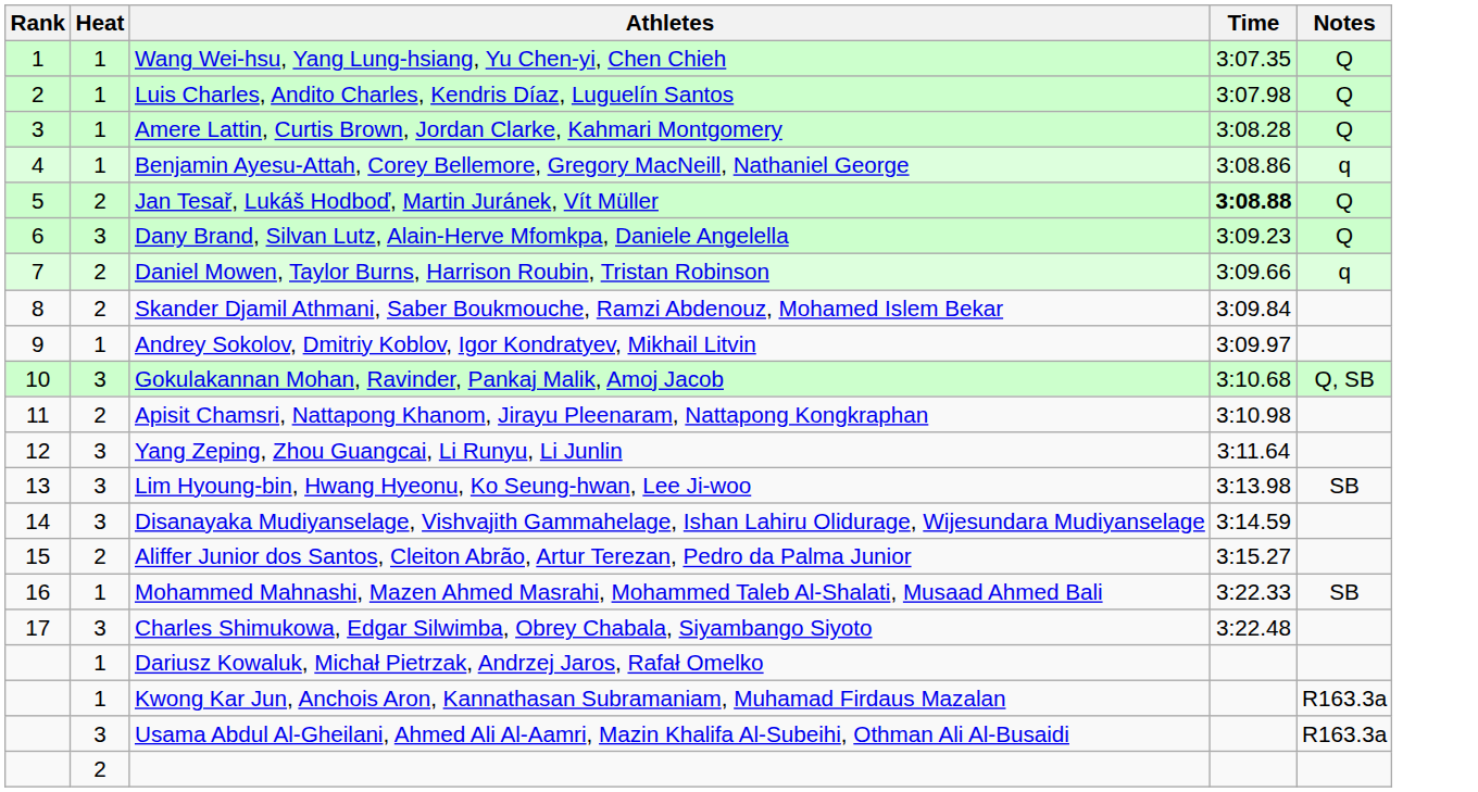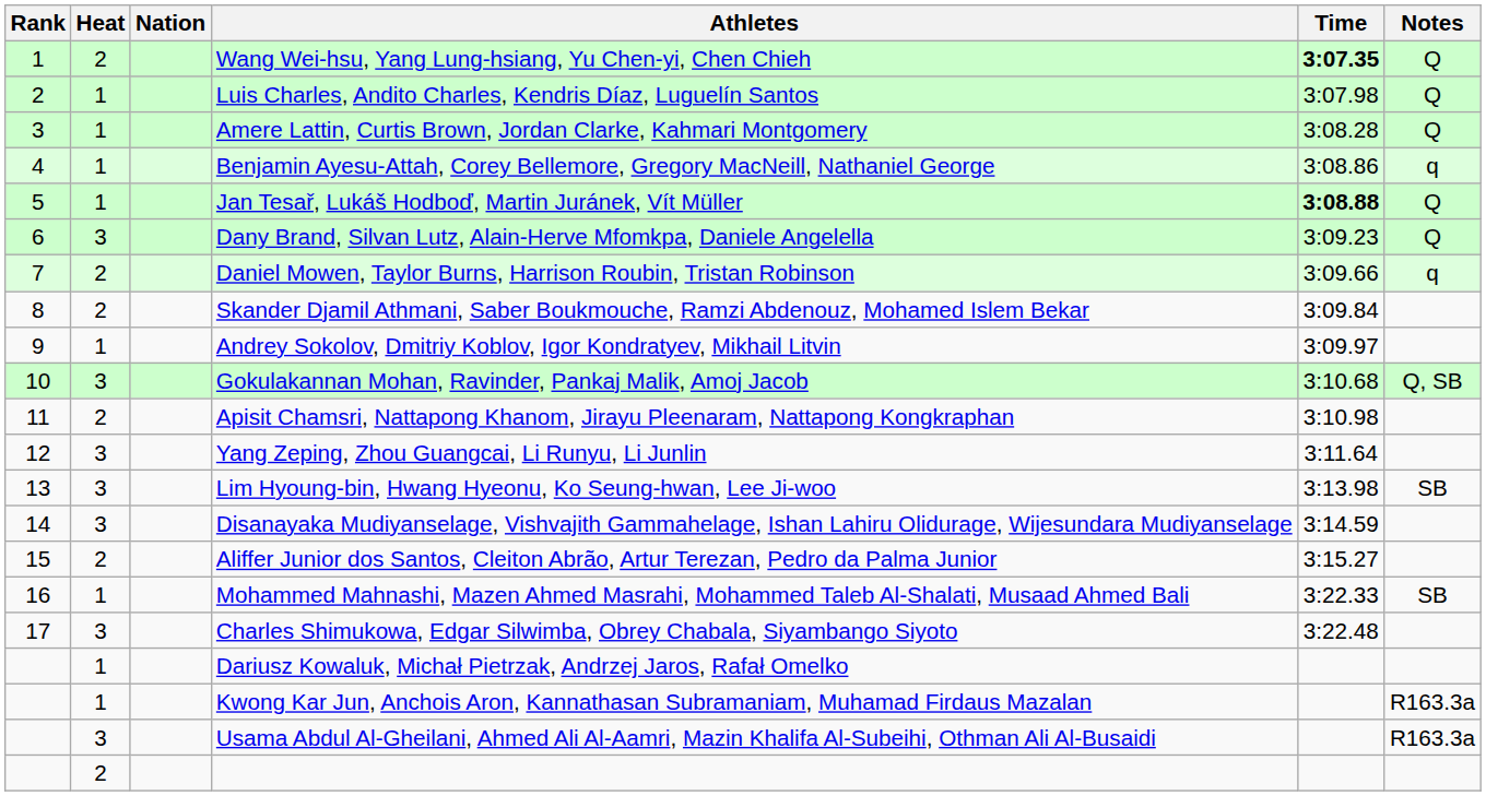+ column: Nation
Wang Wei-hsu, Yang Lung-hsiang, Yu Chen-yi, Chen Chieh | Heat: 1 -> 2
Wang Wei-hsu, Yang Lung-hsiang, Yu Chen-yi, Chen Chieh | Time: normal -> bold
Jan Tesař, Lukáš Hodboď, Martin Juránek, Vít Müller | Heat: 2 -> 1
